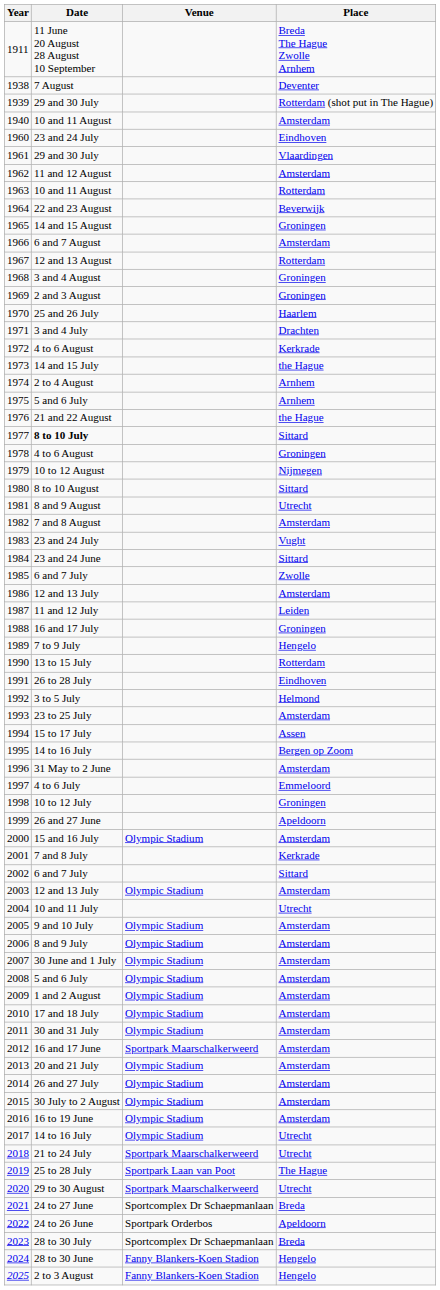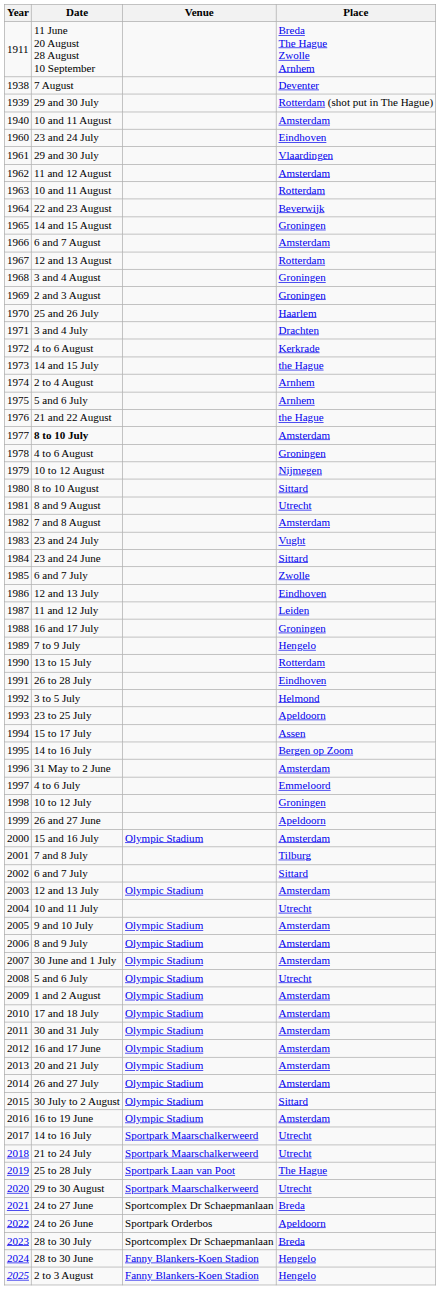1977 | Place: Sittard -> Amsterdam
1986 | Place: Amsterdam -> Eindhoven
1993 | Place: Amsterdam -> Apeldoorn
2001 | Place: Kerkrade -> Tilburg
2008 | Place: Amsterdam -> Utrecht
2012 | Venue: Sportpark Maarschalkerweerd -> Olympic Stadium
2015 | Place: Amsterdam -> Sittard
2017 | Venue: Olympic Stadium -> Sportpark Maarschalkerweerd
